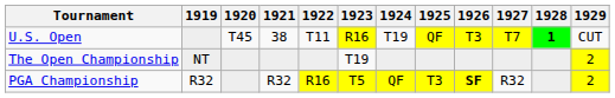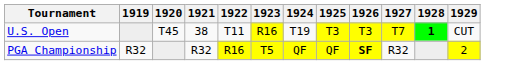U.S. Open | 1925: QF -> T3
- row: The Open Championship | NT | T19 | 2
PGA Championship | 1925: T3 -> QF
